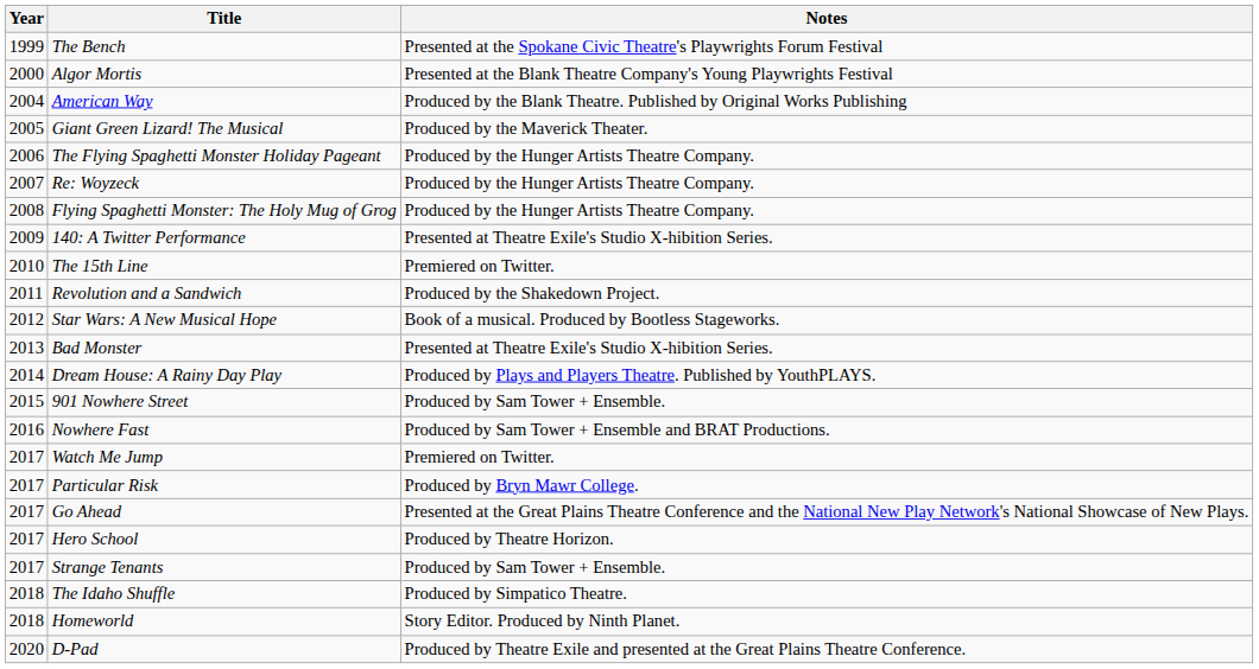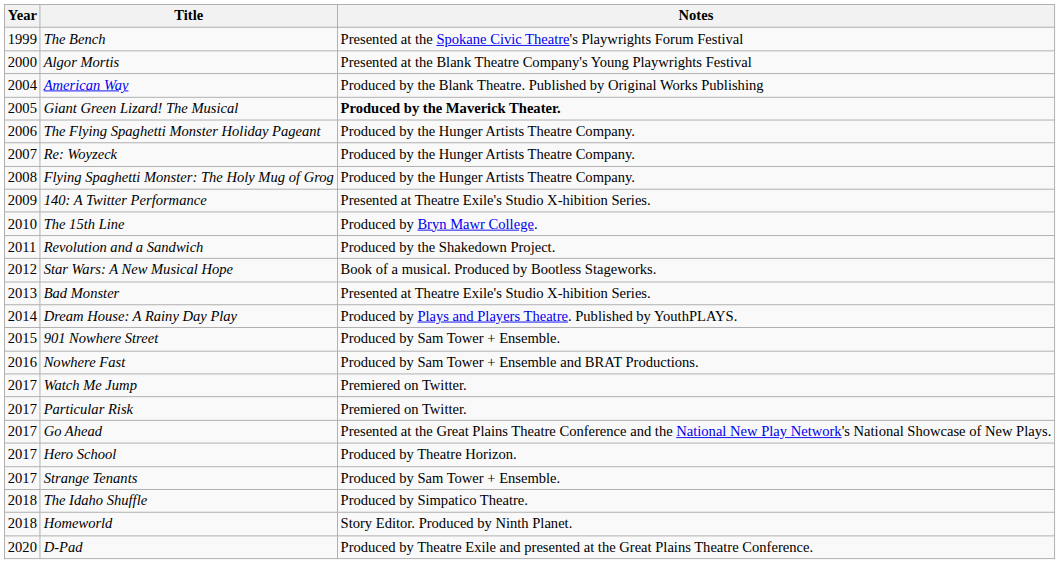Giant Green Lizard! The Musical | Notes: normal -> bold
The 15th Line | Notes: Premiered on Twitter. -> Produced by Bryn Mawr College.
Particular Risk | Notes: Produced by Bryn Mawr College. -> Premiered on Twitter.
